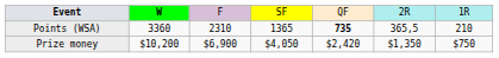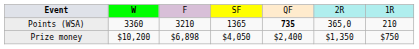Points (WSA) | column 3: 2310 -> 3210
Points (WSA) | column 6: 365,5 -> 365,0
Prize money | column 3: $6,900 -> $6,898
Prize money | column 5: $2,420 -> $2,400
